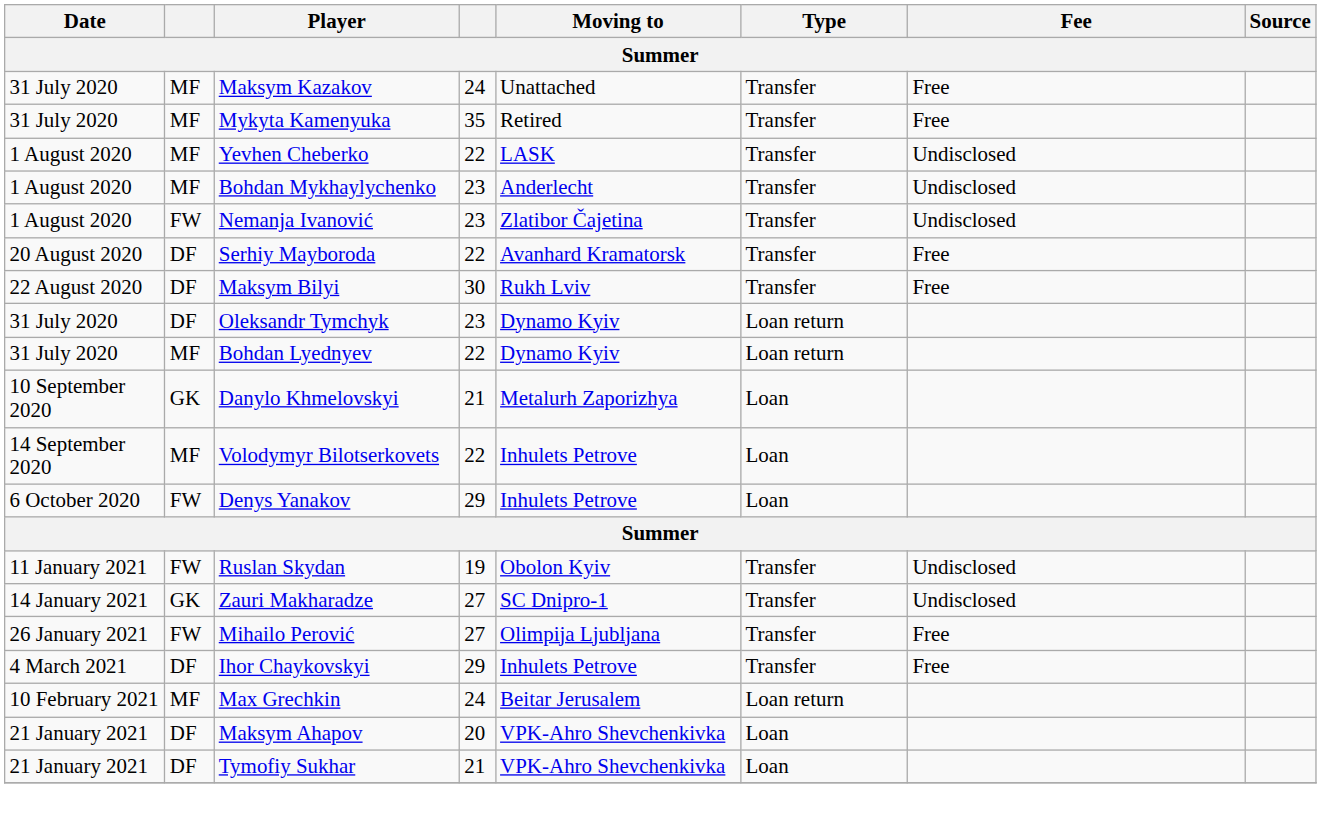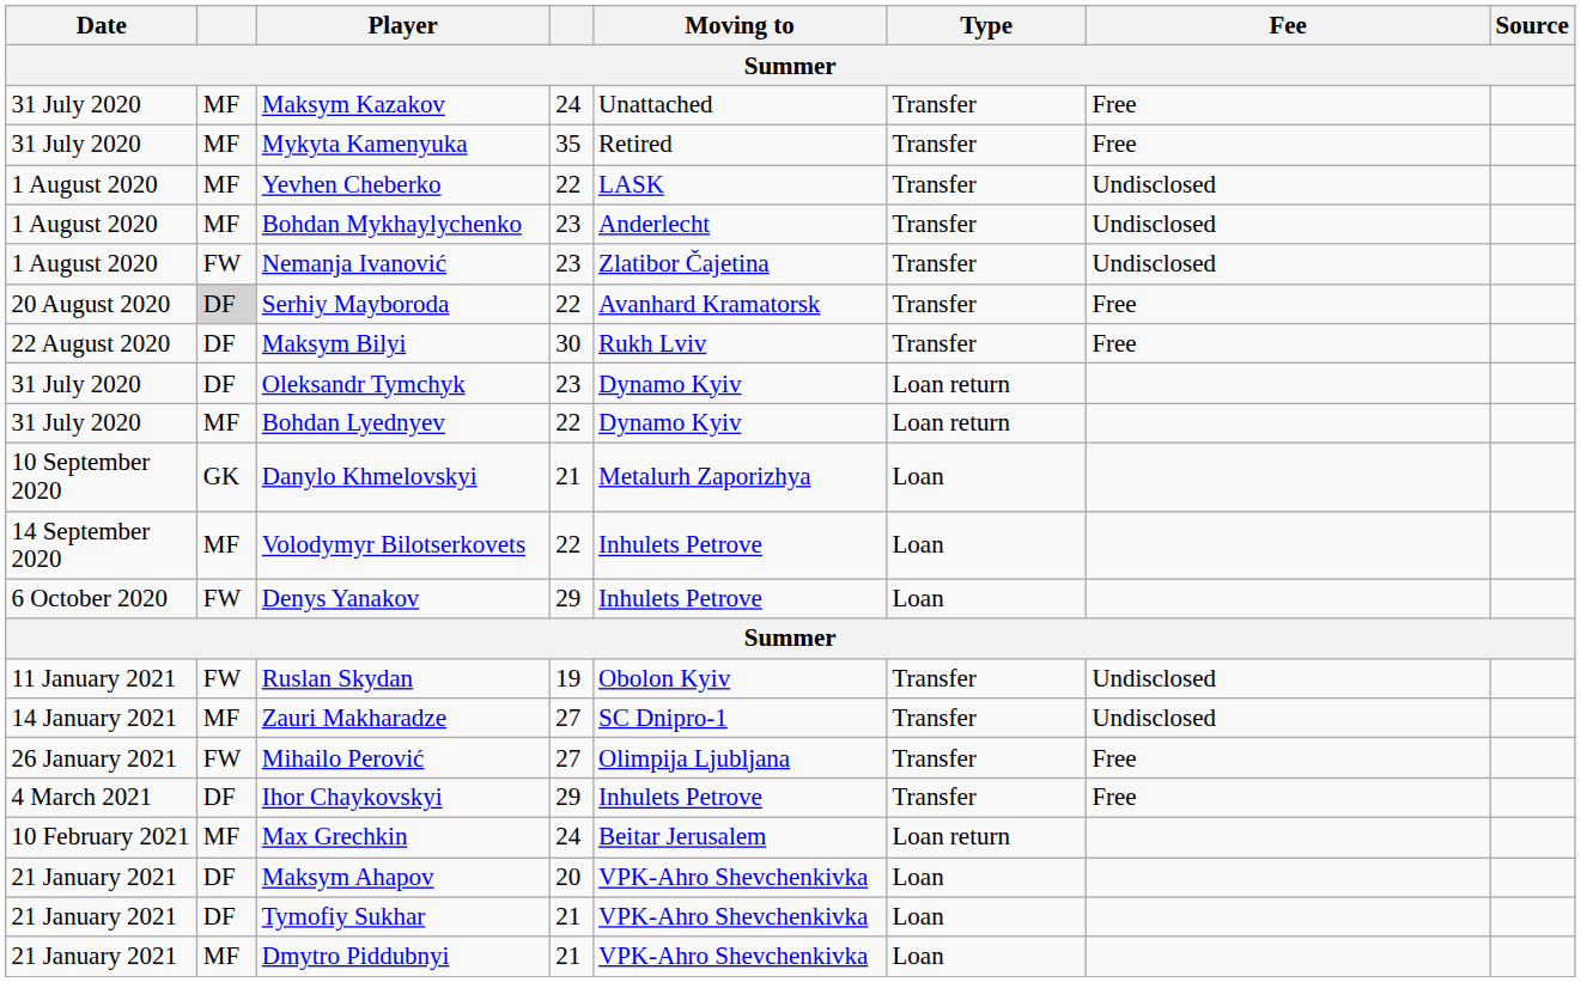Serhiy Mayboroda | column 2: no background -> lightgrey background
Zauri Makharadze | column 2: GK -> MF
+ row: 21 January 2021 | MF | Dmytro Piddubnyi | 21 | VPK-Ahro Shevchenkivka | Loan
